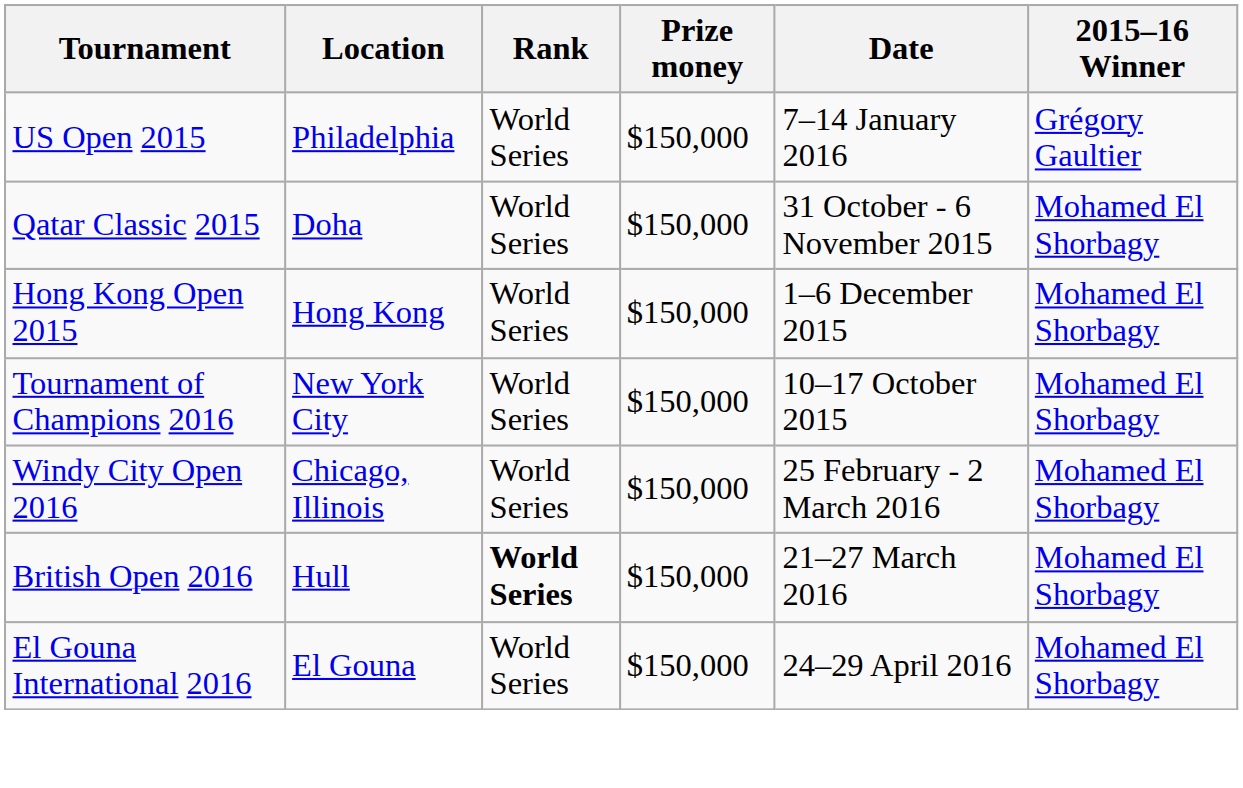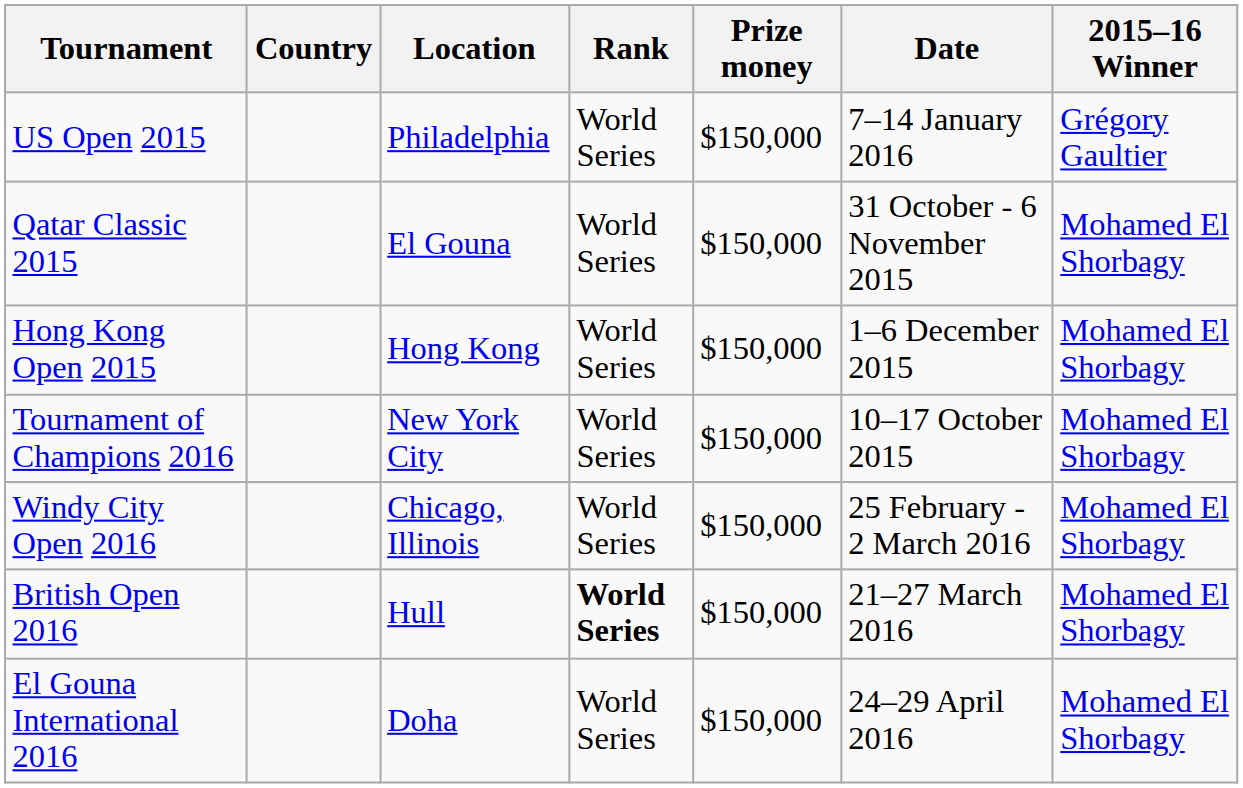+ column: Country
Qatar Classic 2015 | Location: Doha -> El Gouna
El Gouna International 2016 | Location: El Gouna -> Doha
